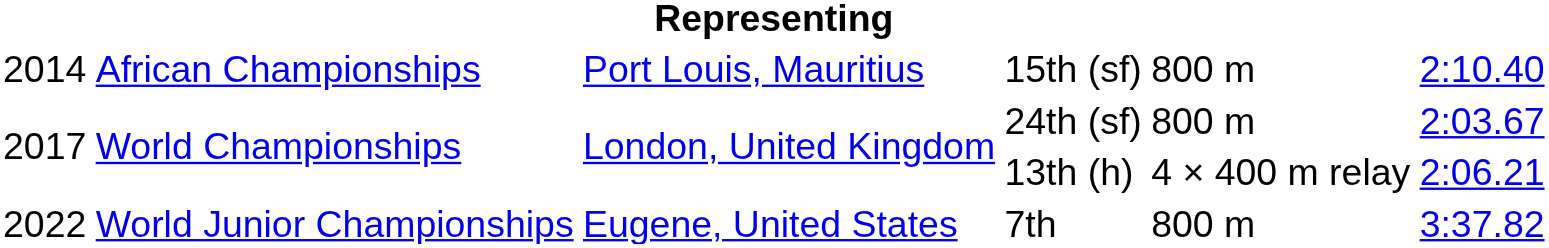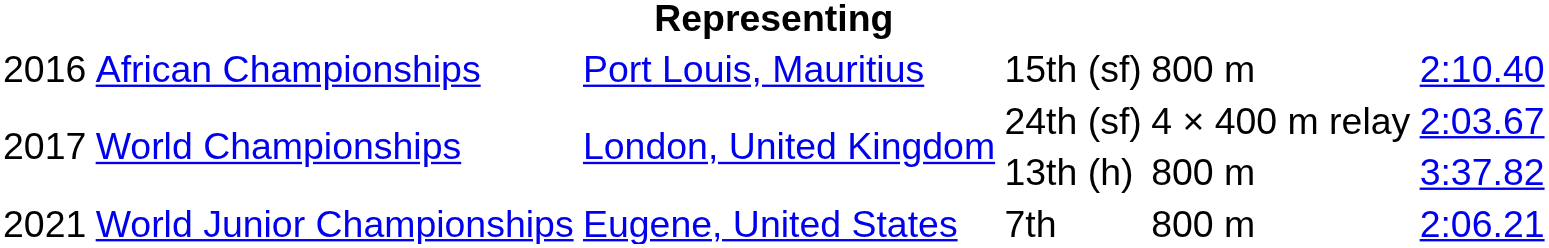15th (sf) | column 1: 2014 -> 2016
24th (sf) | column 5: 800 m -> 4 × 400 m relay
13th (h) | column 5: 4 × 400 m relay -> 800 m
13th (h) | column 6: 2:06.21 -> 3:37.82
7th | column 1: 2022 -> 2021
7th | column 6: 3:37.82 -> 2:06.21
